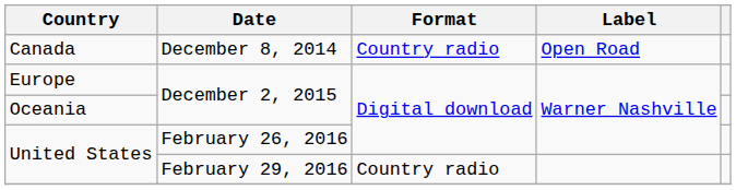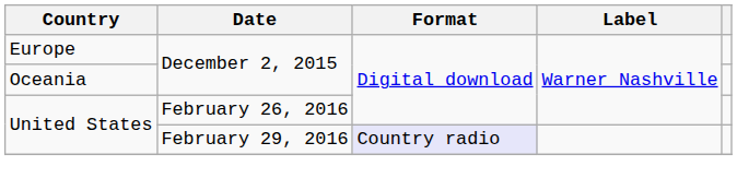- row: Canada | December 8, 2014 | Country radio | Open Road
United States / February 29, 2016 | Format: no background -> lavender background
